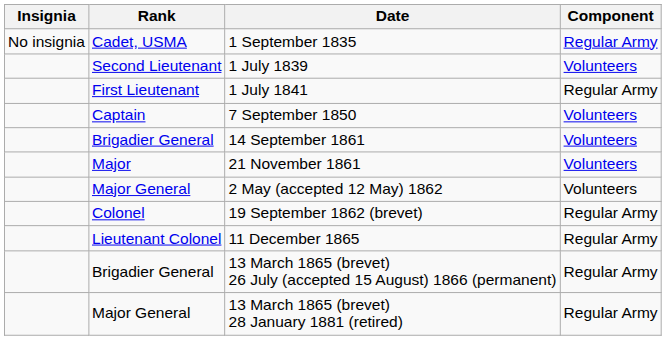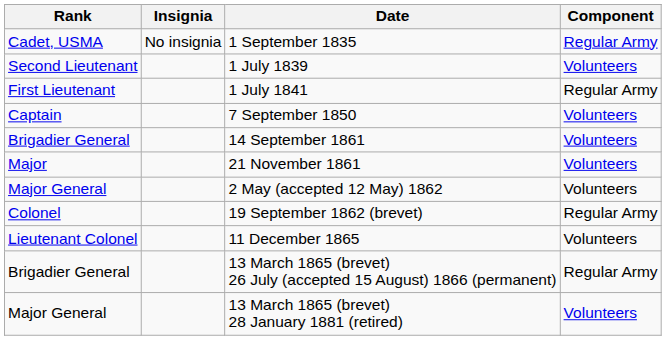columns swapped: Insignia <-> Rank
11 December 1865 | Component: Regular Army -> Volunteers
13 March 1865 (brevet) 28 January 1881 (retired) | Component: Regular Army -> Volunteers
